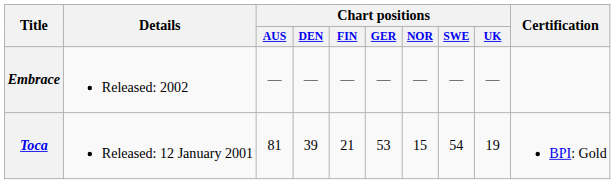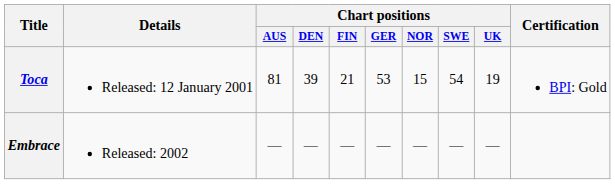rows swapped: Toca <-> Embrace
